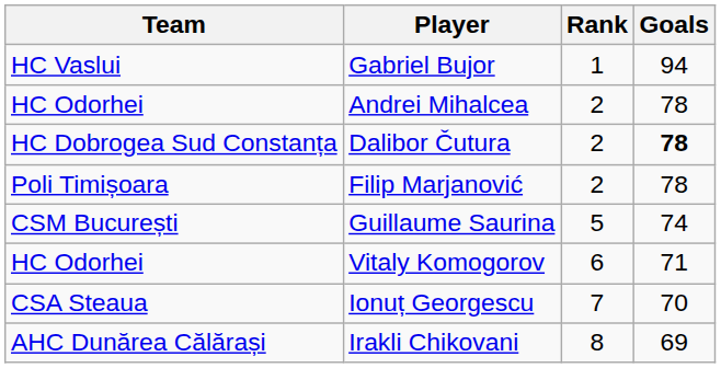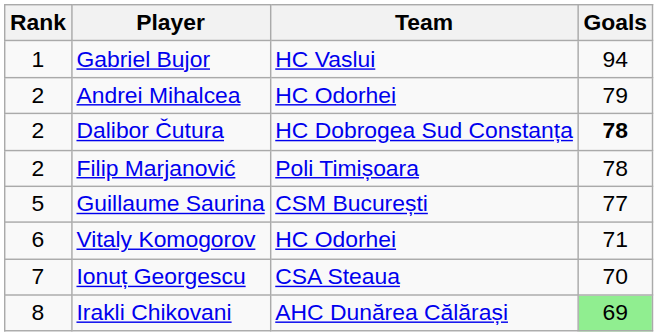columns swapped: Rank <-> Team
Andrei Mihalcea | Goals: 78 -> 79
Guillaume Saurina | Goals: 74 -> 77
Irakli Chikovani | Goals: no background -> lightgreen background
